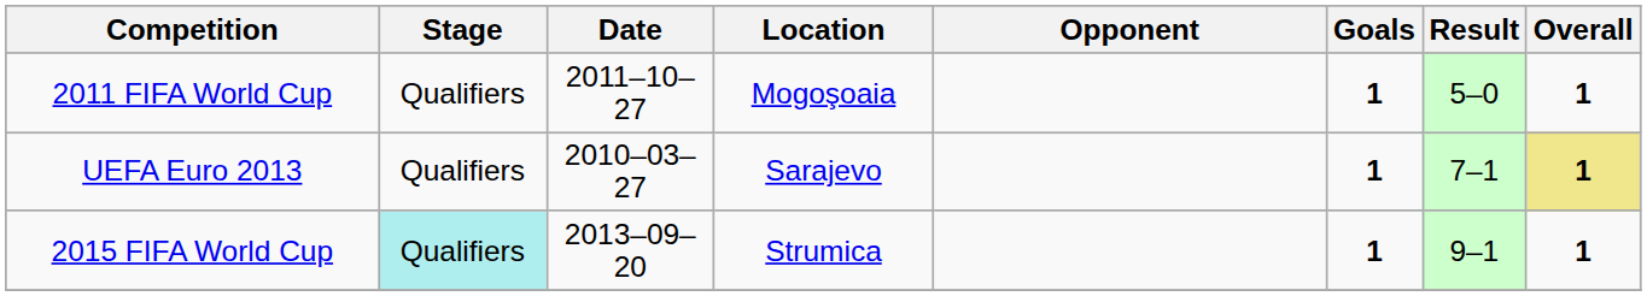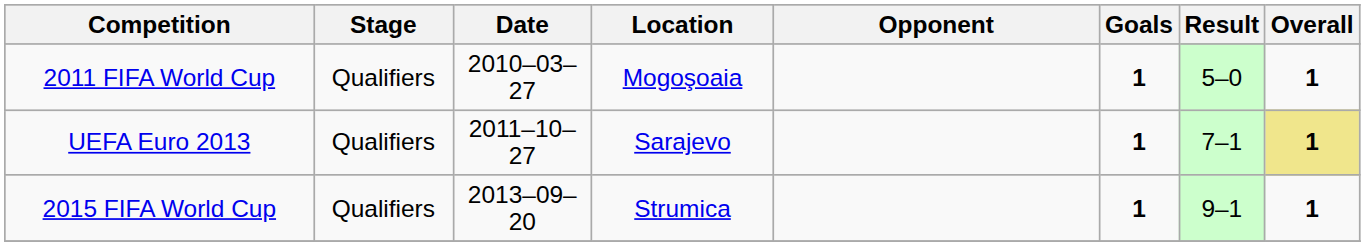2011 FIFA World Cup | Date: 2011–10–27 -> 2010–03–27
UEFA Euro 2013 | Date: 2010–03–27 -> 2011–10–27
2015 FIFA World Cup | Stage: paleturquoise background -> no background
